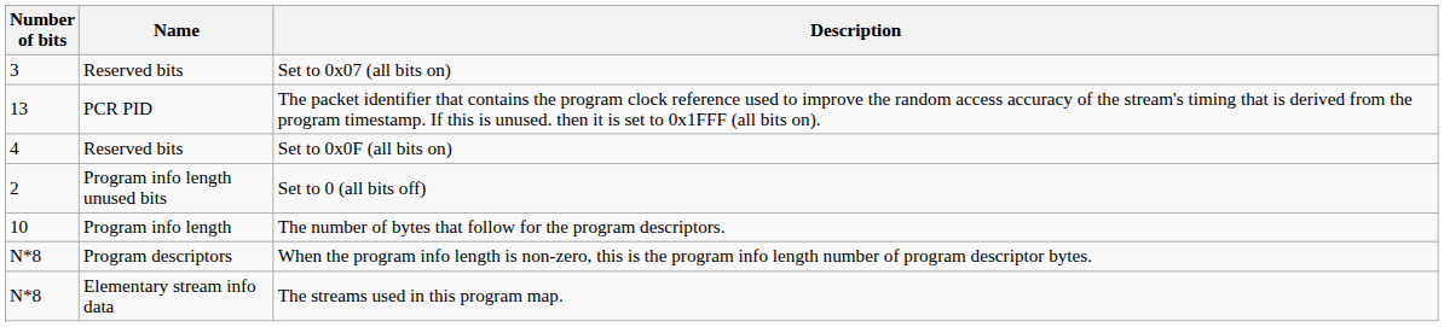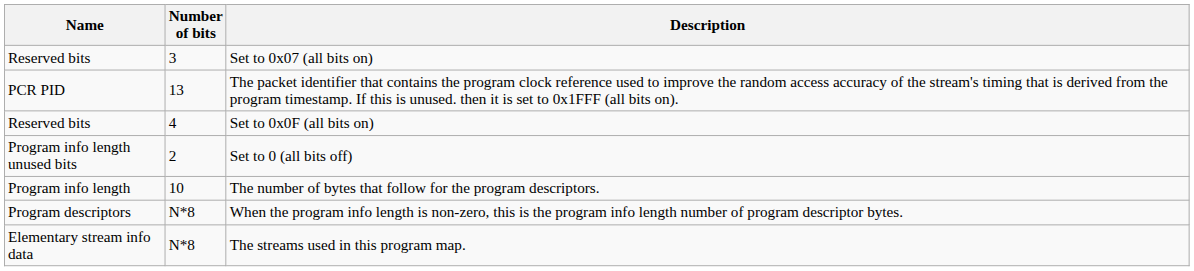columns swapped: Name <-> Number of bits
